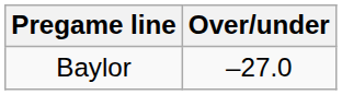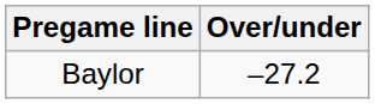Baylor | Over/under: –27.0 -> –27.2
